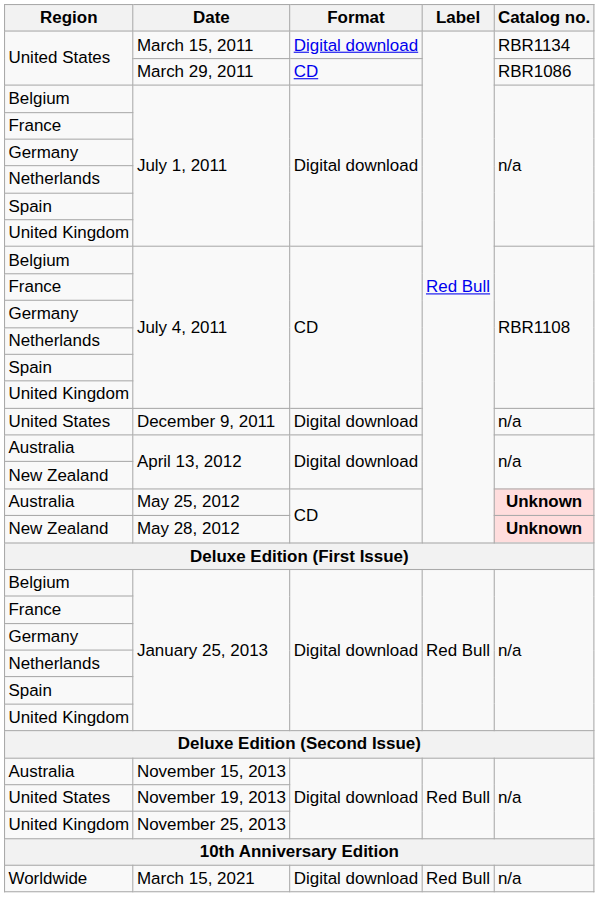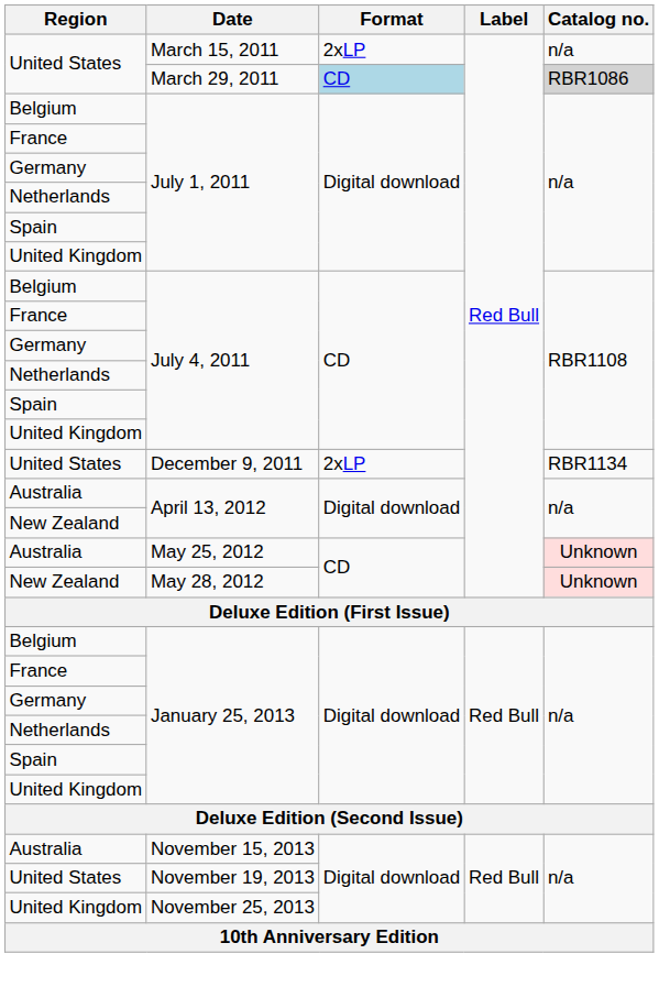March 15, 2011 | Format: Digital download -> 2xLP
March 15, 2011 | Catalog no.: RBR1134 -> n/a
March 29, 2011 | Format: no background -> lightblue background
March 29, 2011 | Catalog no.: no background -> lightgrey background
December 9, 2011 | Format: Digital download -> 2xLP
December 9, 2011 | Catalog no.: n/a -> RBR1134
May 25, 2012 | Catalog no.: bold -> normal
May 28, 2012 | Catalog no.: bold -> normal
- row: Worldwide | March 15, 2021 | Digital download | Red Bull | n/a
